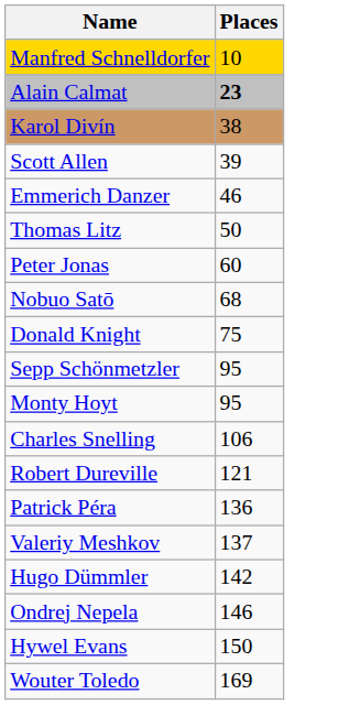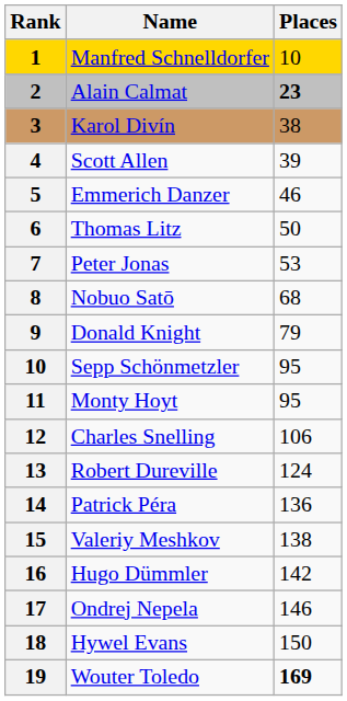+ column: Rank | 1 | 2 | 3 | 4 | 5 | 6 | 7 | 8 | 9 | 10 | 11 | 12 | 13 | 14 | 15 | 16 | 17 | 18 | 19
Peter Jonas | Places: 60 -> 53
Donald Knight | Places: 75 -> 79
Robert Dureville | Places: 121 -> 124
Valeriy Meshkov | Places: 137 -> 138
Wouter Toledo | Places: normal -> bold
